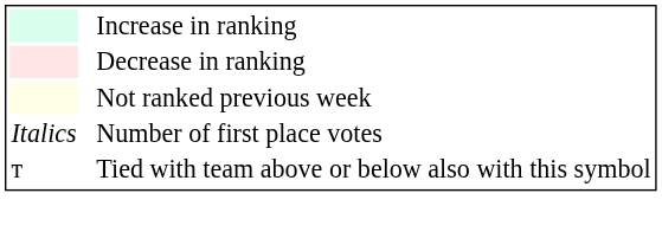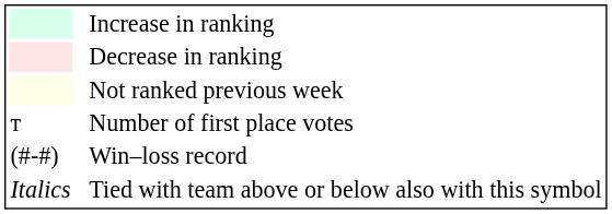Number of first place votes | column 1: Italics -> т
+ row: (#-#) | Win–loss record
Tied with team above or below also with this symbol | column 1: т -> Italics
